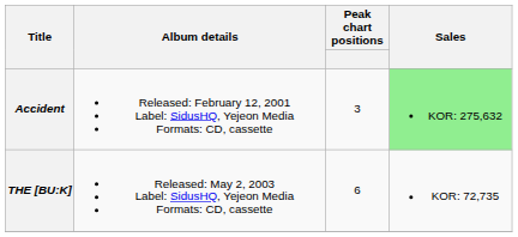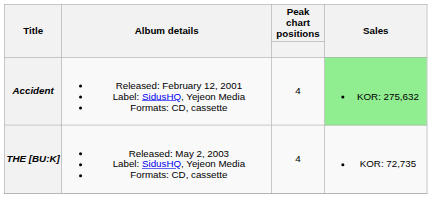Accident | Peak chart positions: 3 -> 4
THE [BU:K] | Peak chart positions: 6 -> 4
